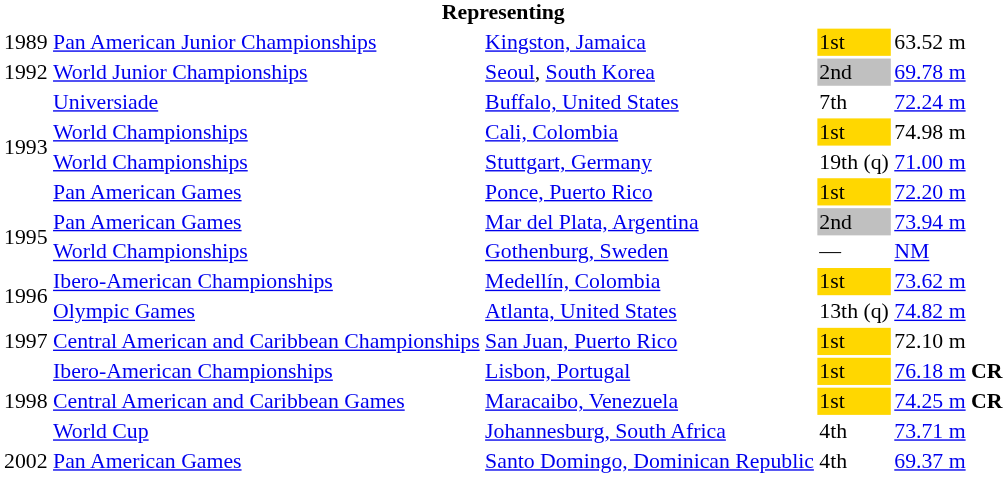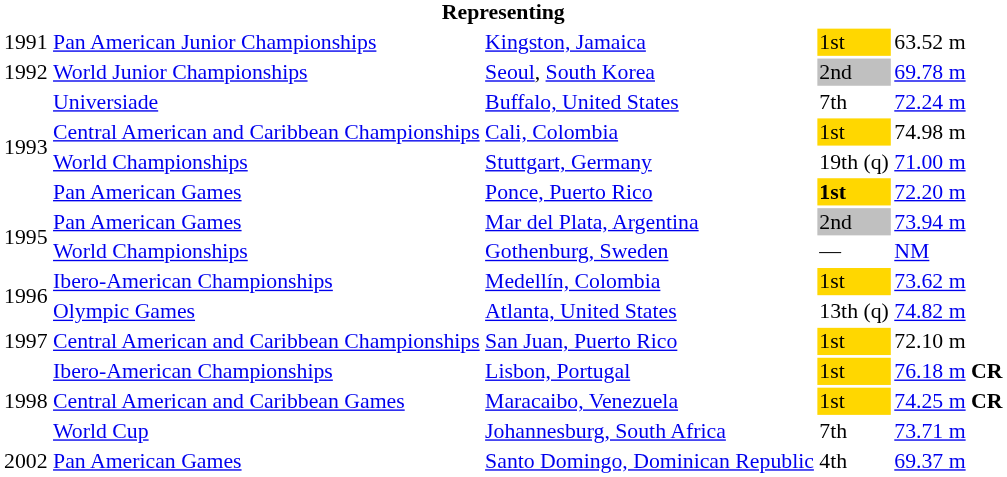Kingston, Jamaica | column 1: 1989 -> 1991
Cali, Colombia | column 2: World Championships -> Central American and Caribbean Championships
Ponce, Puerto Rico | column 4: normal -> bold
Johannesburg, South Africa | column 4: 4th -> 7th
